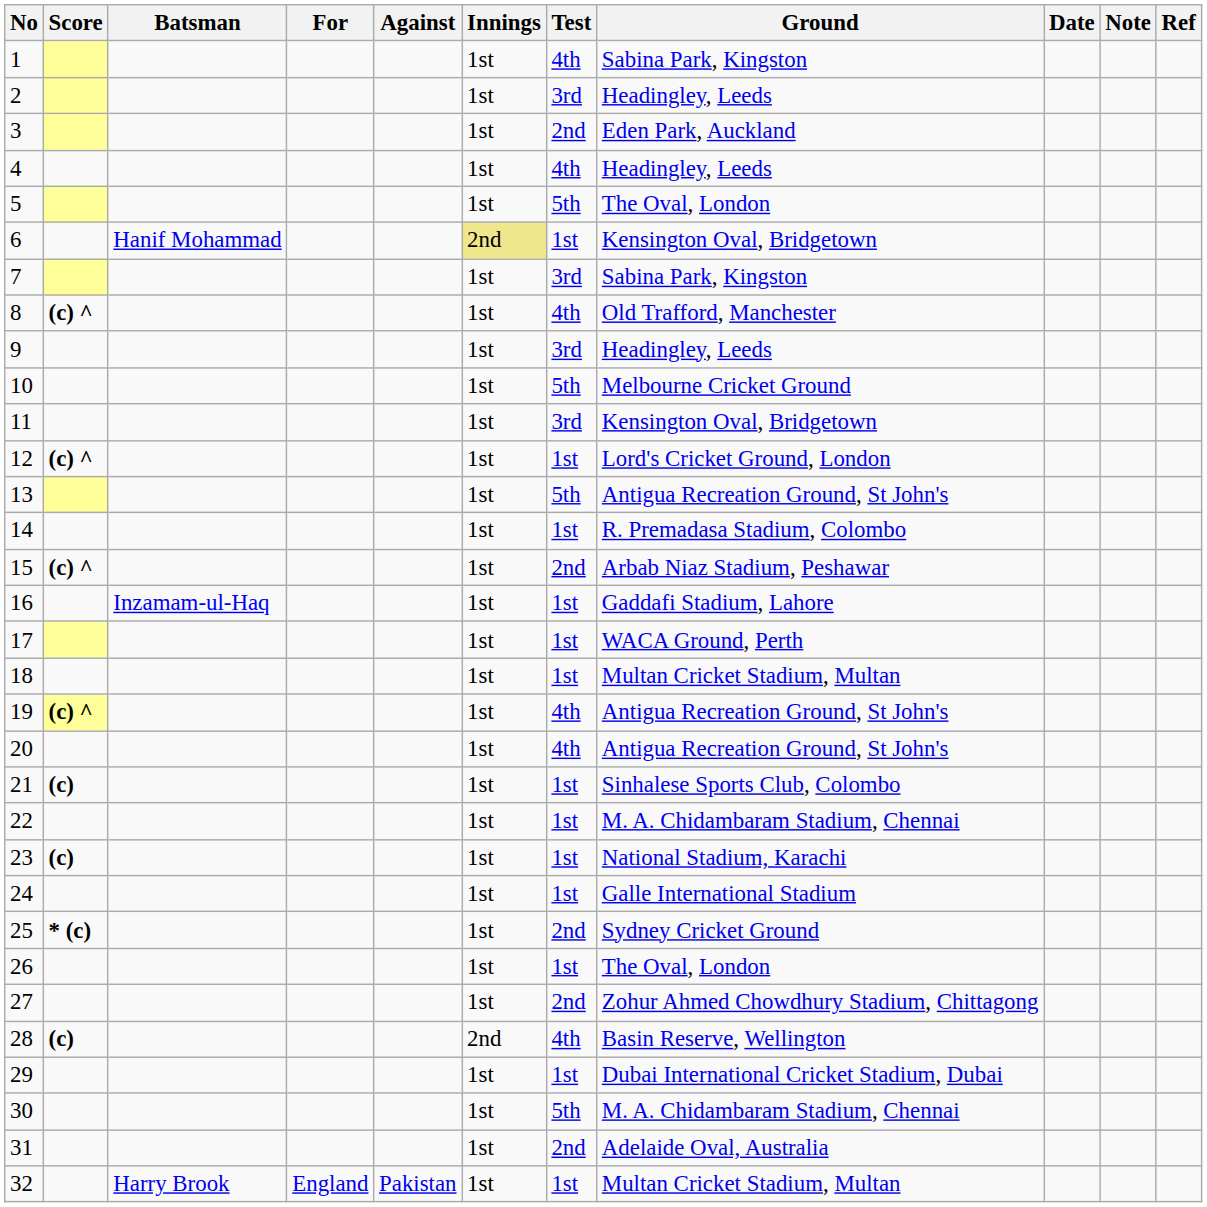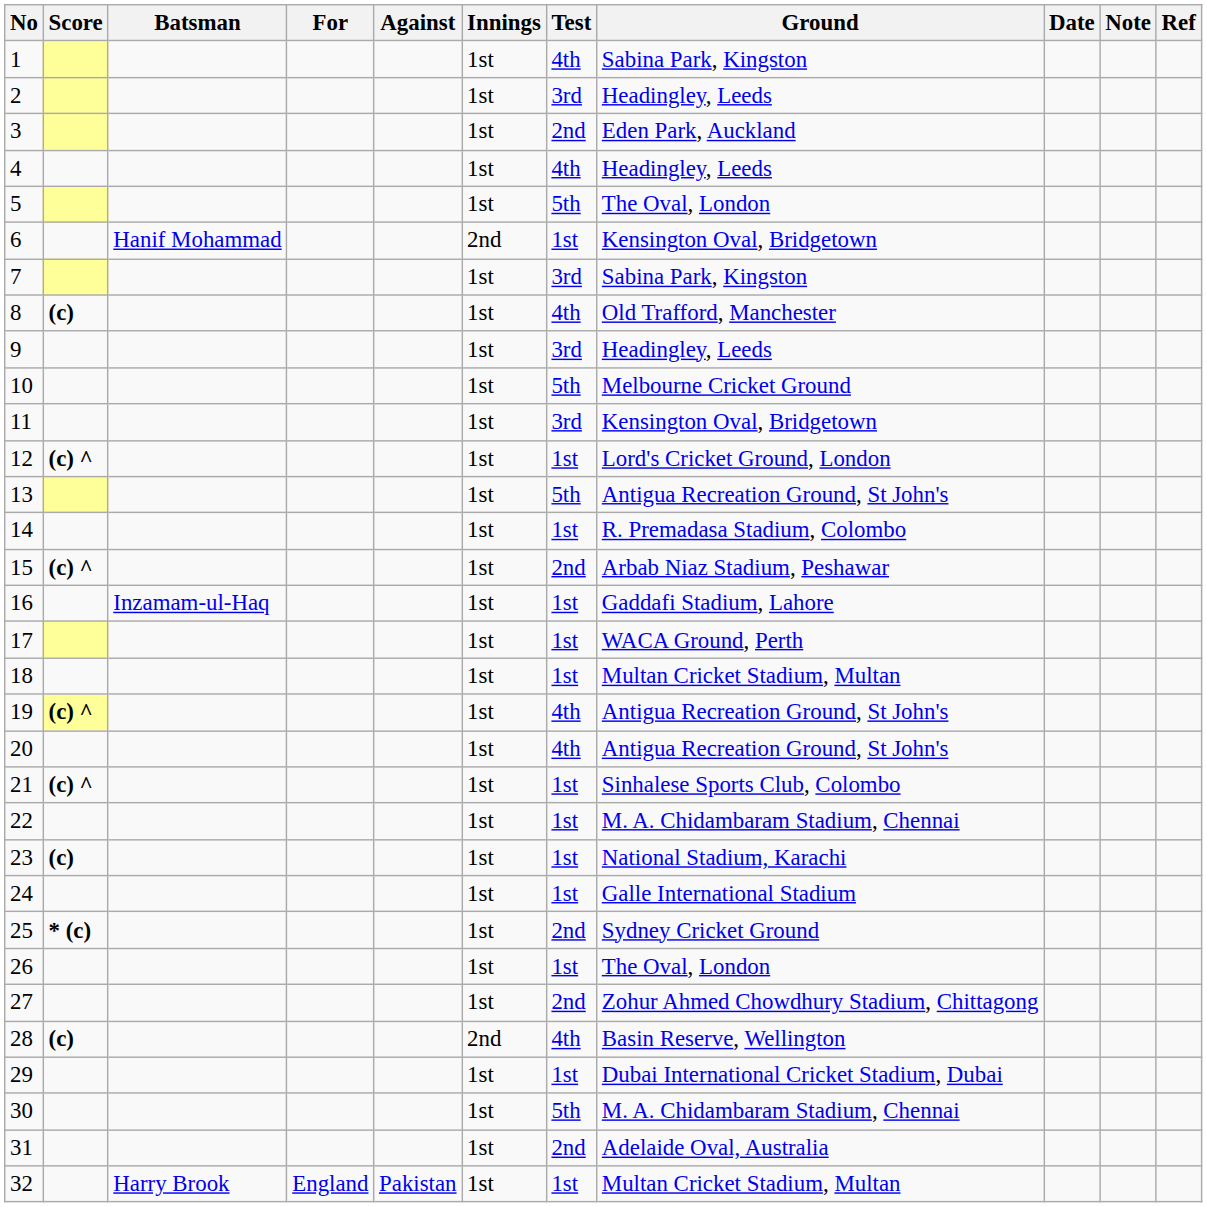6 | Innings: khaki background -> no background
8 | Score: (c) ^ -> (c)
21 | Score: (c) -> (c) ^
